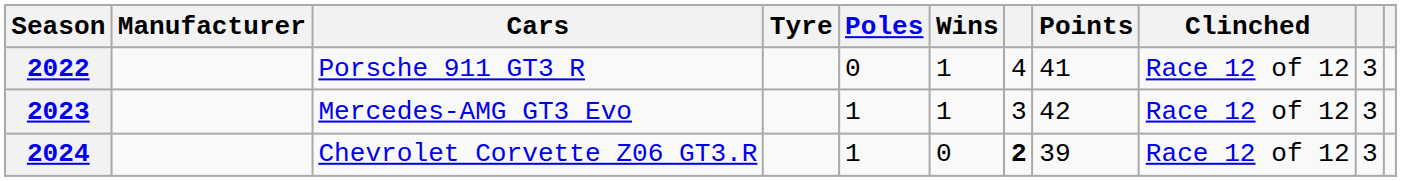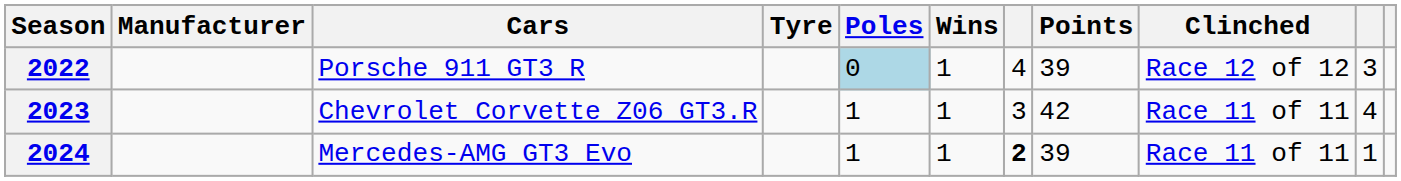2022 | Poles: no background -> lightblue background
2022 | Points: 41 -> 39
2023 | Cars: Mercedes-AMG GT3 Evo -> Chevrolet Corvette Z06 GT3.R
2023 | Clinched: Race 12 of 12 -> Race 11 of 11
2023 | column 10: 3 -> 4
2024 | Cars: Chevrolet Corvette Z06 GT3.R -> Mercedes-AMG GT3 Evo
2024 | Wins: 0 -> 1
2024 | Clinched: Race 12 of 12 -> Race 11 of 11
2024 | column 10: 3 -> 1
